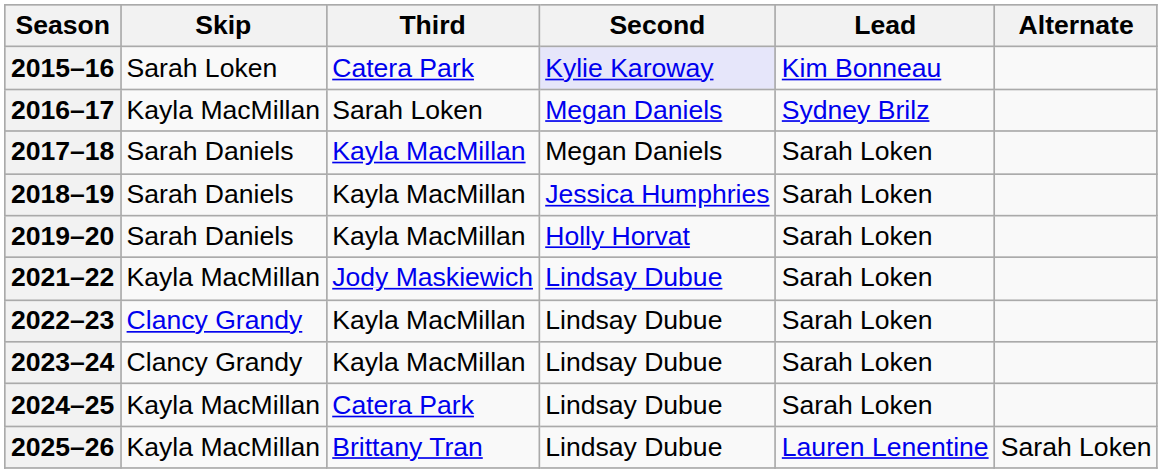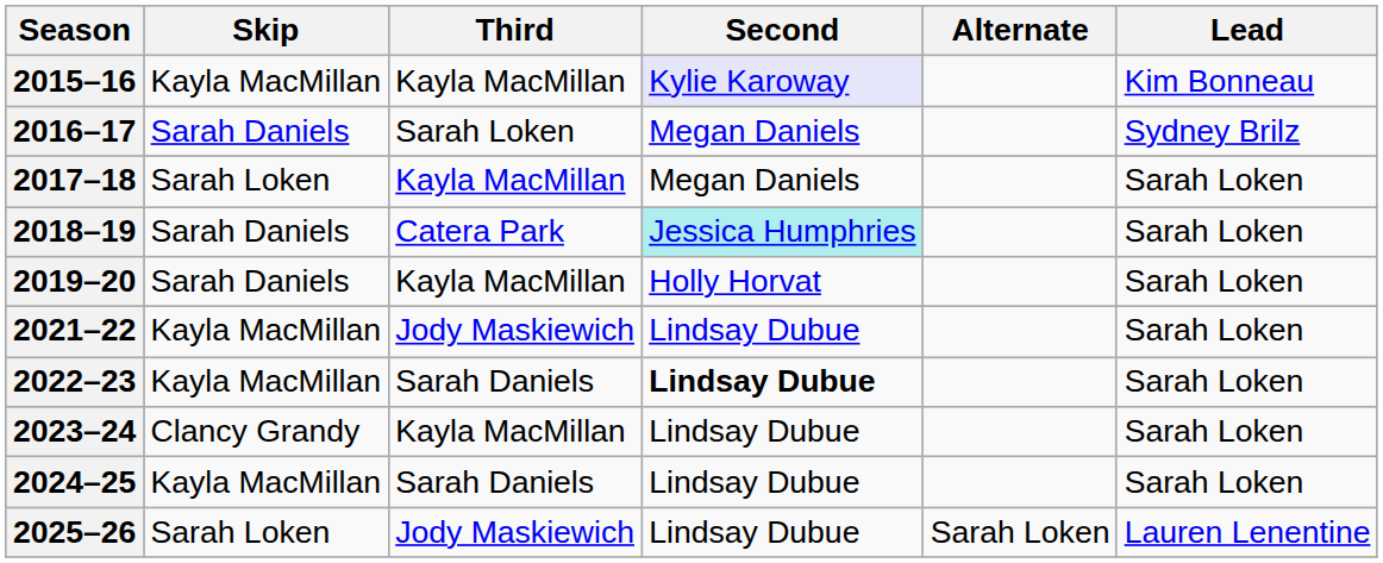columns swapped: Lead <-> Alternate
2015–16 | Skip: Sarah Loken -> Kayla MacMillan
2015–16 | Third: Catera Park -> Kayla MacMillan
2016–17 | Skip: Kayla MacMillan -> Sarah Daniels
2017–18 | Skip: Sarah Daniels -> Sarah Loken
2018–19 | Third: Kayla MacMillan -> Catera Park
2018–19 | Second: no background -> paleturquoise background
2022–23 | Skip: Clancy Grandy -> Kayla MacMillan
2022–23 | Third: Kayla MacMillan -> Sarah Daniels
2022–23 | Second: normal -> bold
2024–25 | Third: Catera Park -> Sarah Daniels
2025–26 | Skip: Kayla MacMillan -> Sarah Loken
2025–26 | Third: Brittany Tran -> Jody Maskiewich
